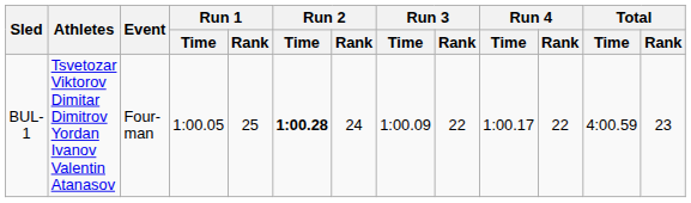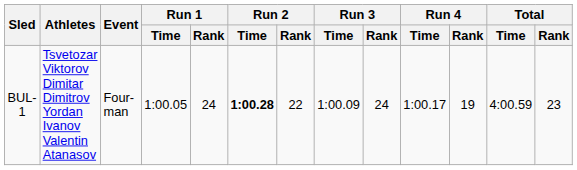BUL-1 | Run 1 / Rank: 25 -> 24
BUL-1 | Run 2 / Rank: 24 -> 22
BUL-1 | Run 3 / Rank: 22 -> 24
BUL-1 | Run 4 / Rank: 22 -> 19
